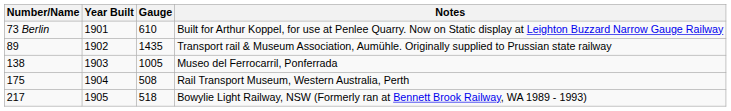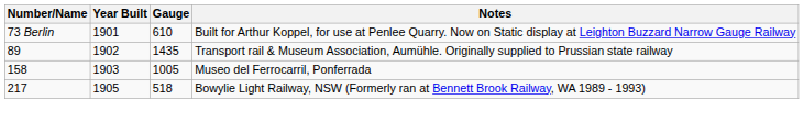Museo del Ferrocarril, Ponferrada | Number/Name: 138 -> 158
- row: 175 | 1904 | 508 | Rail Transport Museum, Western Australia, Perth
